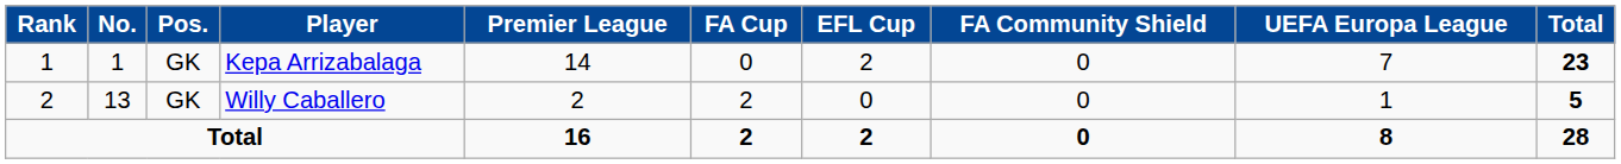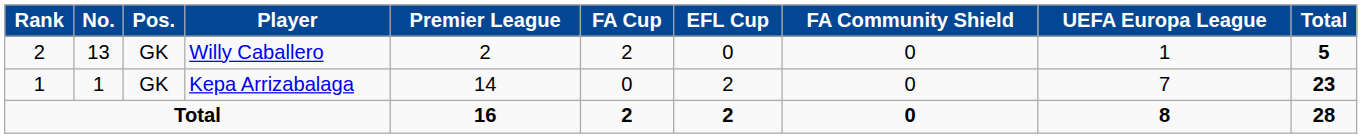rows swapped: Kepa Arrizabalaga <-> Willy Caballero
